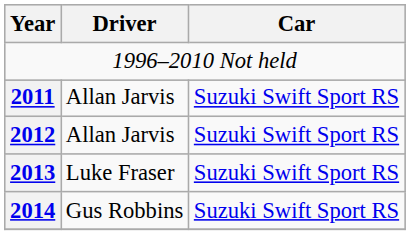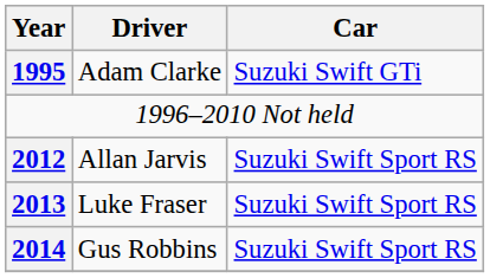+ row: 1995 | Adam Clarke | Suzuki Swift GTi
- row: 2011 | Allan Jarvis | Suzuki Swift Sport RS
